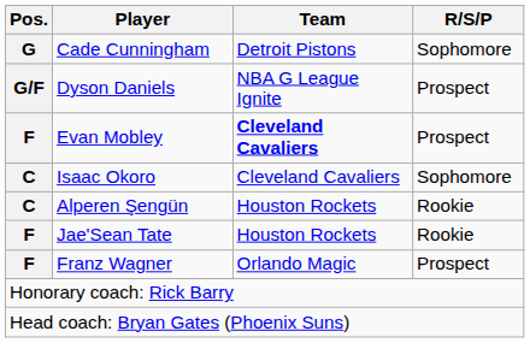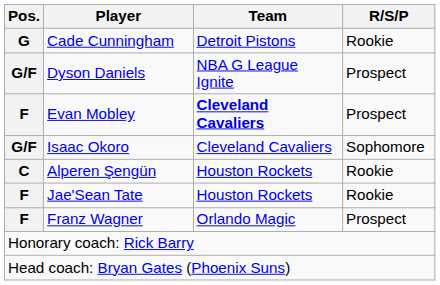Cade Cunningham | R/S/P: Sophomore -> Rookie
Isaac Okoro | Pos.: C -> G/F
